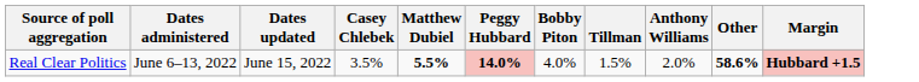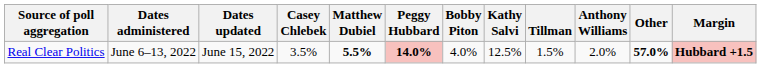+ column: Kathy Salvi | 12.5%
Real Clear Politics | Other: 58.6% -> 57.0%
